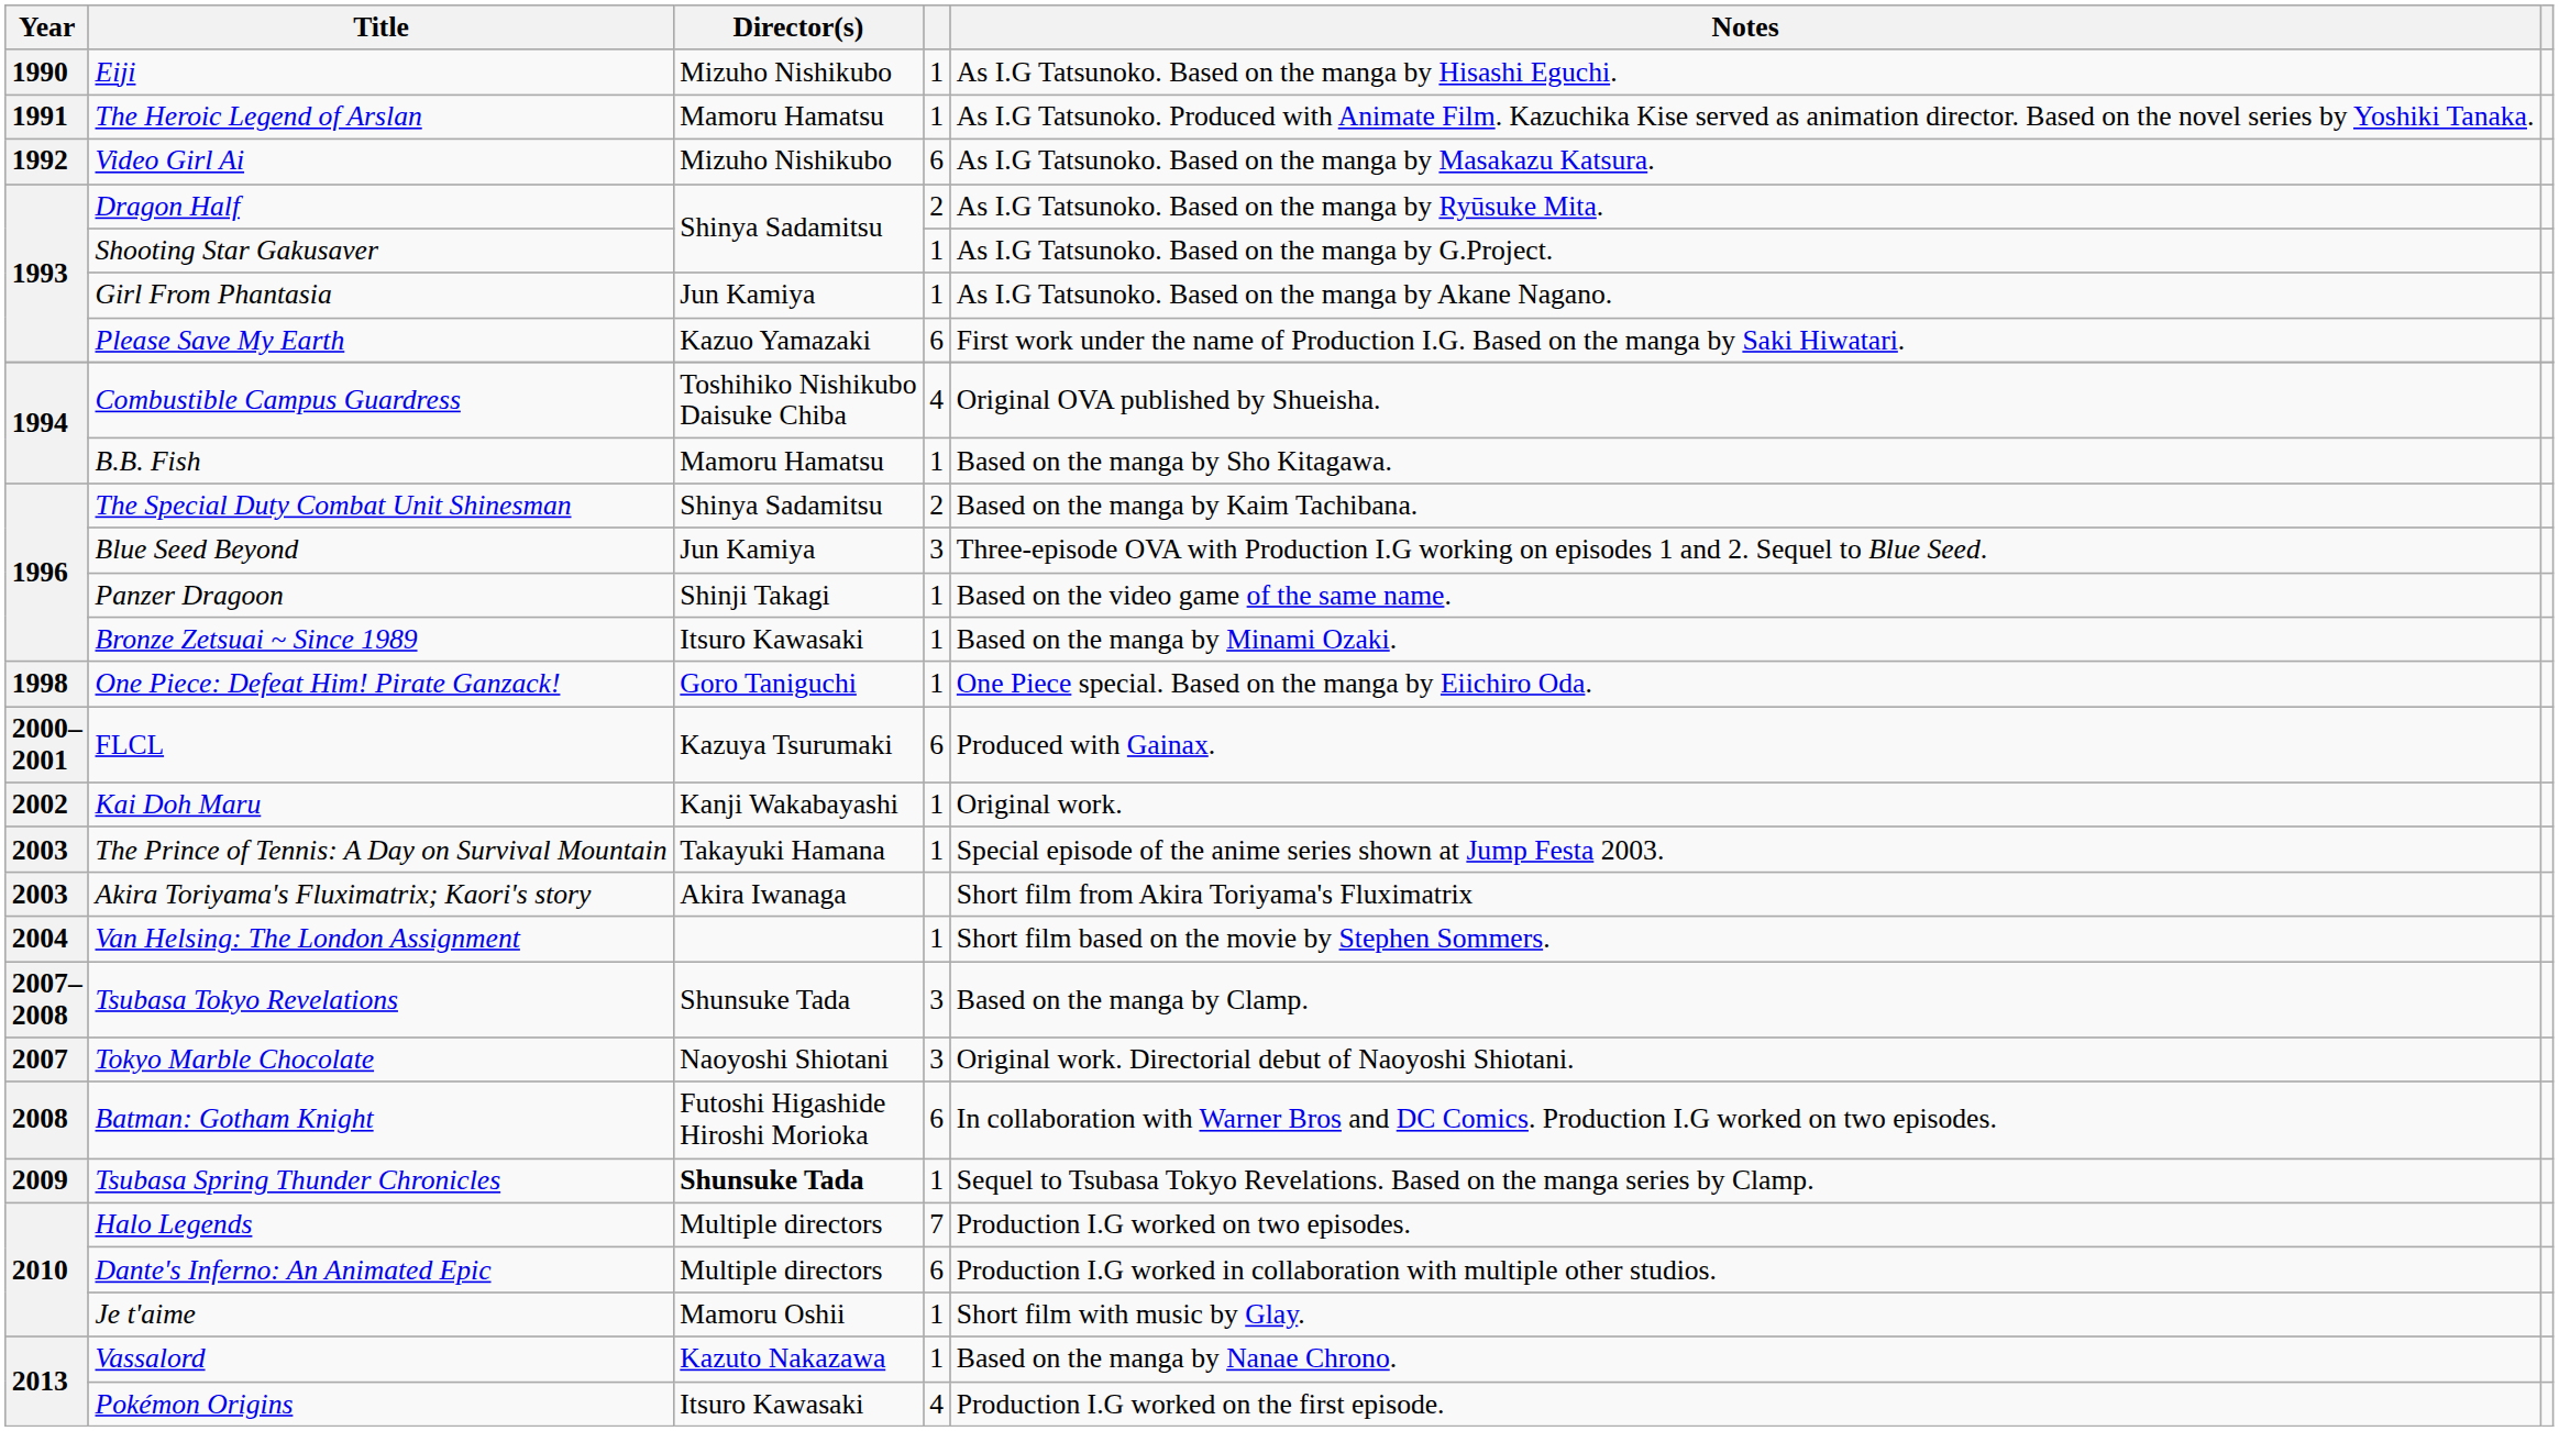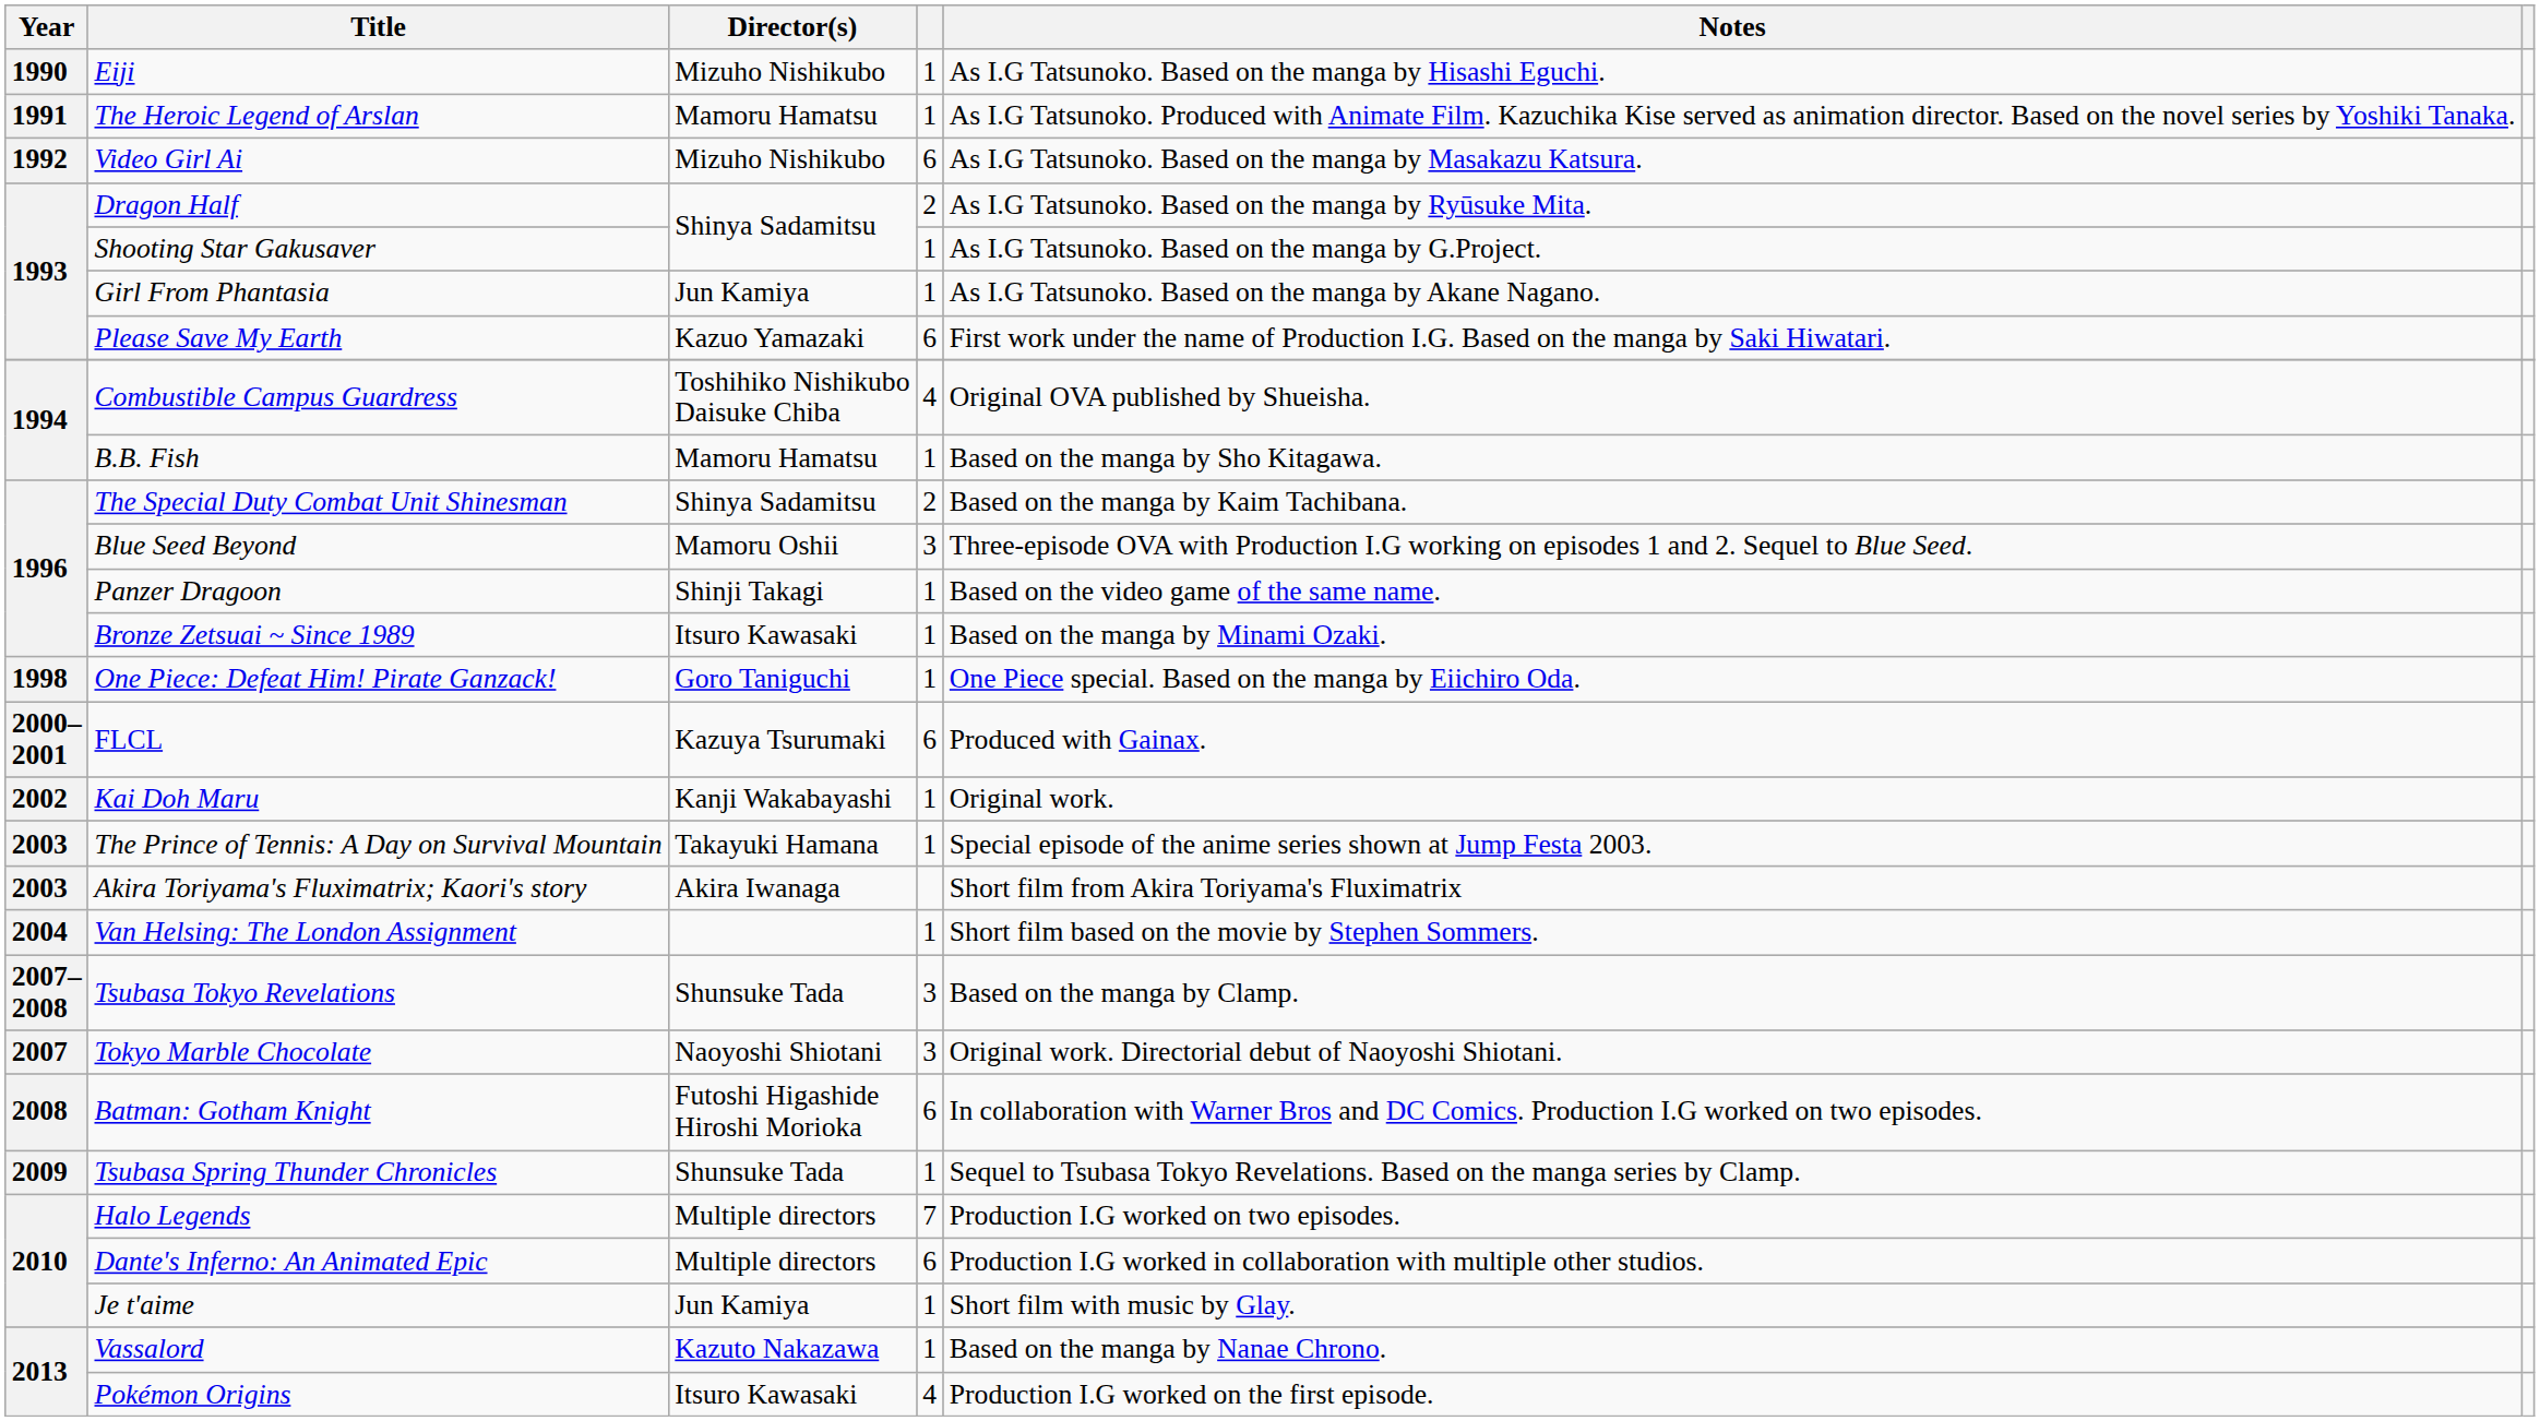Blue Seed Beyond | Director(s): Jun Kamiya -> Mamoru Oshii
Tsubasa Spring Thunder Chronicles | Director(s): bold -> normal
Je t'aime | Director(s): Mamoru Oshii -> Jun Kamiya
